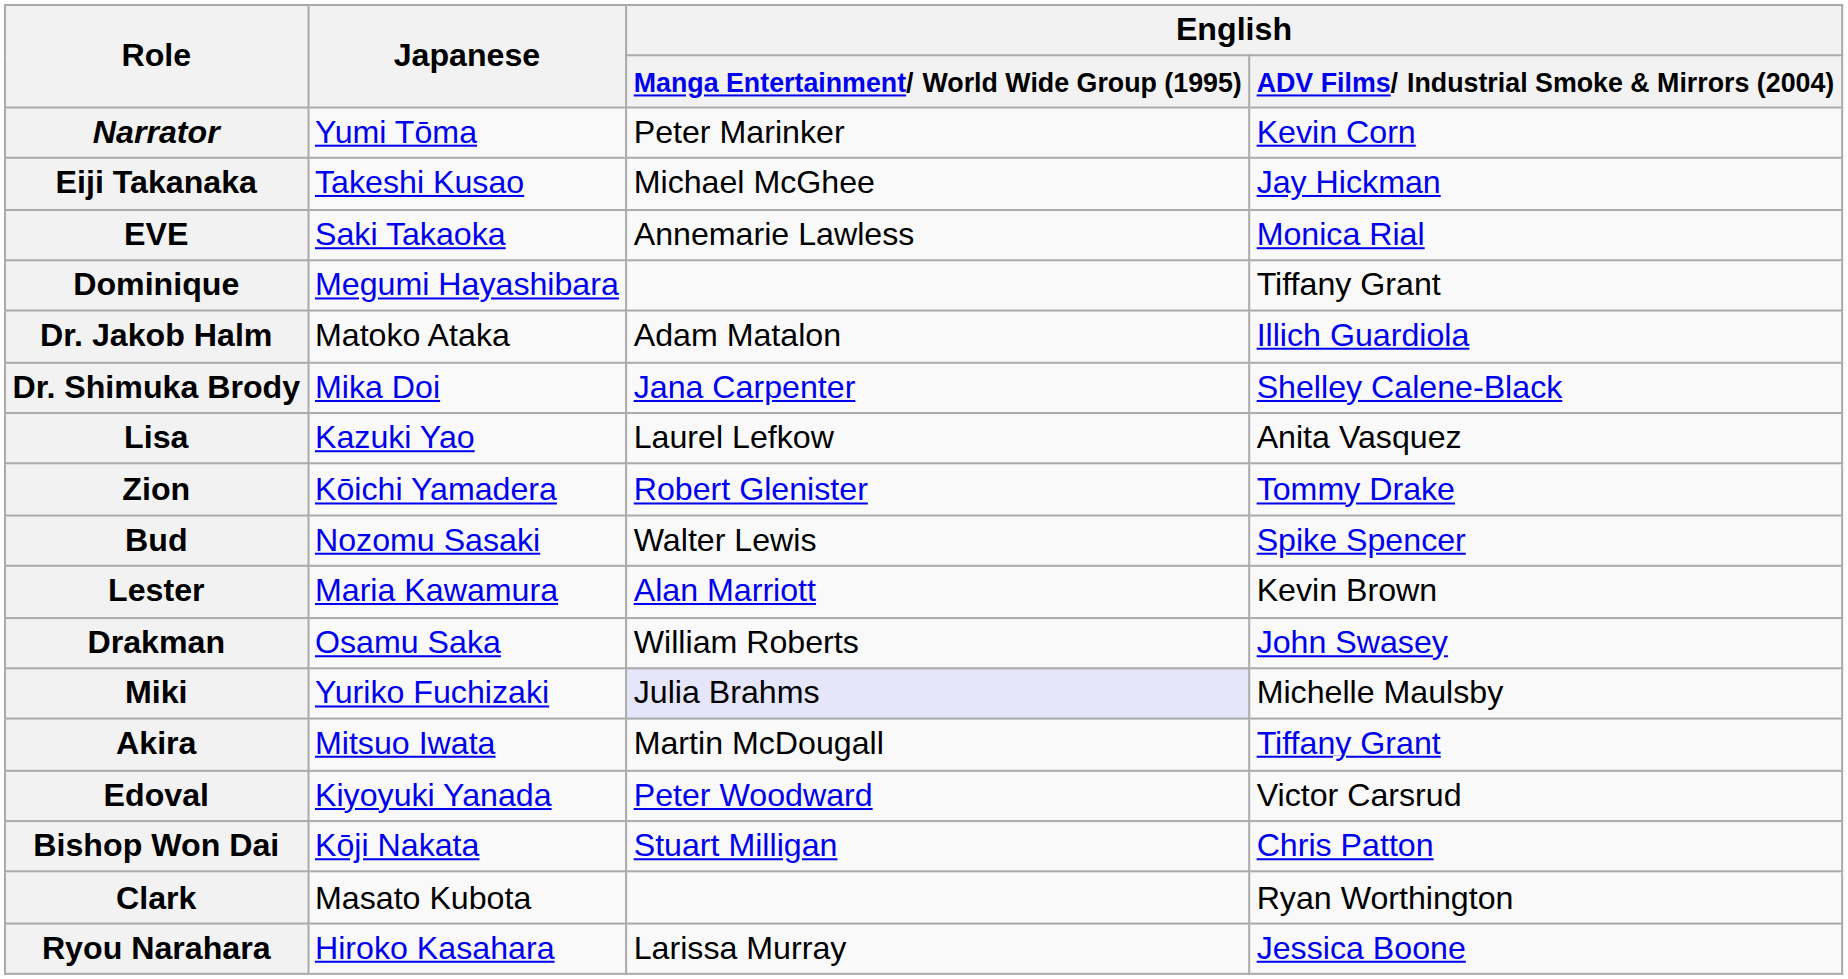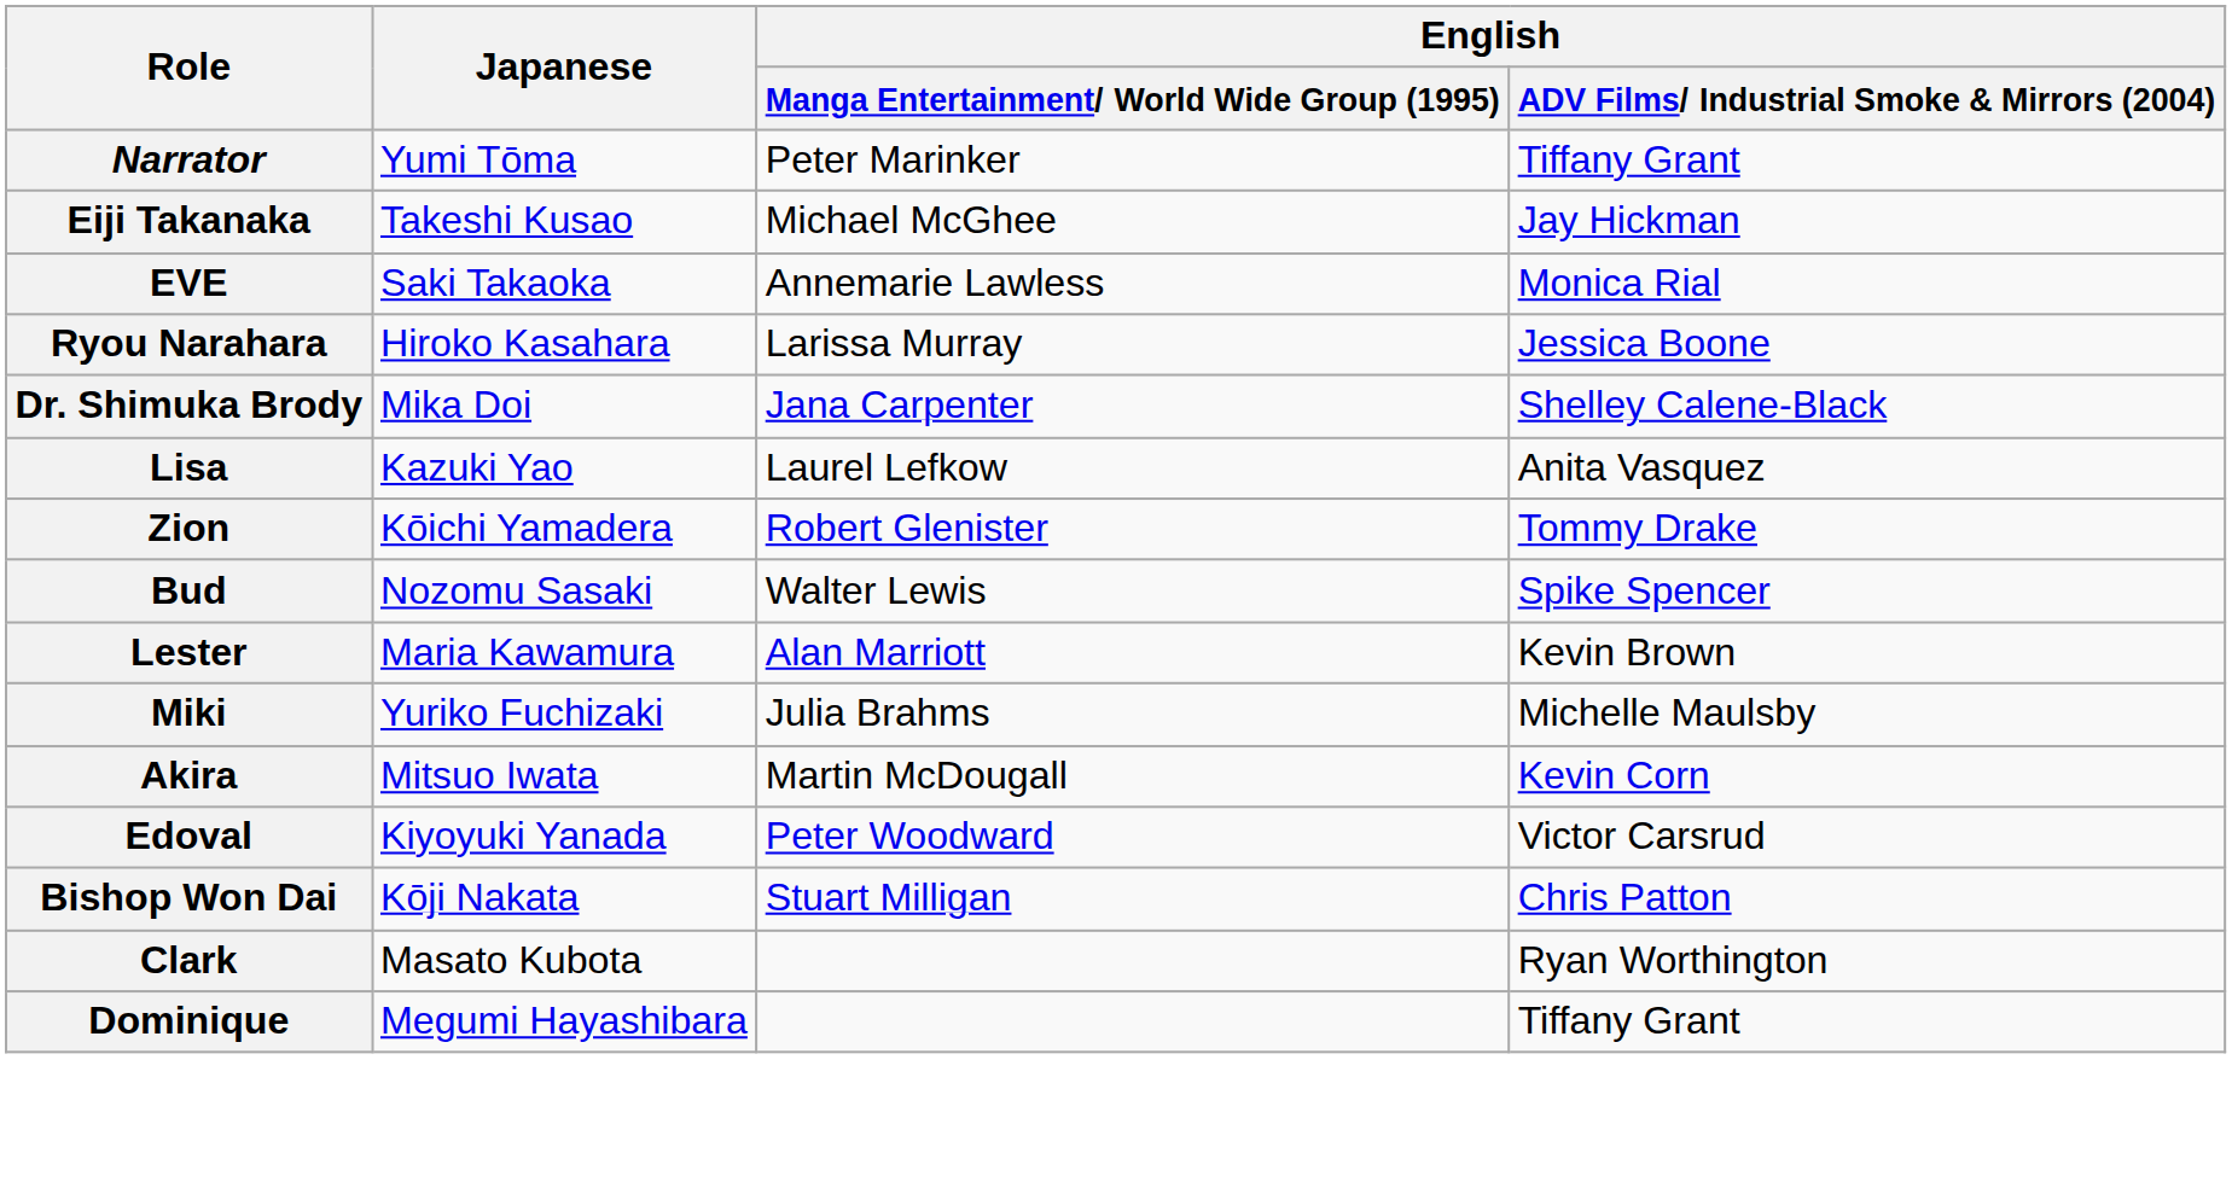Narrator | English / ADV Films/ Industrial Smoke & Mirrors (2004): Kevin Corn -> Tiffany Grant
rows swapped: Ryou Narahara <-> Dominique
- row: Dr. Jakob Halm | Matoko Ataka | Adam Matalon | Illich Guardiola
- row: Drakman | Osamu Saka | William Roberts | John Swasey
Miki | English / Manga Entertainment/ World Wide Group (1995): lavender background -> no background
Akira | English / ADV Films/ Industrial Smoke & Mirrors (2004): Tiffany Grant -> Kevin Corn
